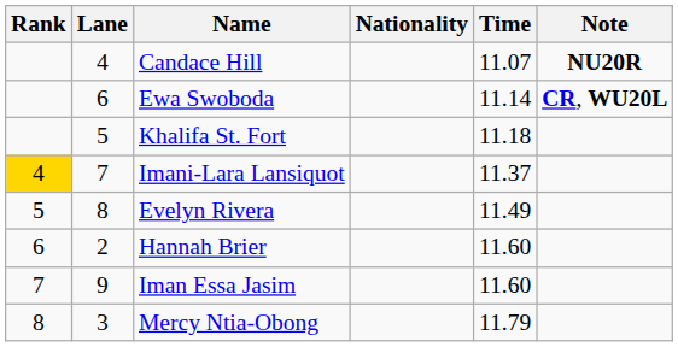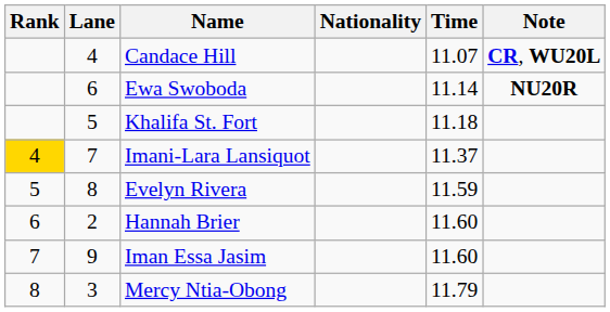Candace Hill | Note: NU20R -> CR, WU20L
Ewa Swoboda | Note: CR, WU20L -> NU20R
Evelyn Rivera | Time: 11.49 -> 11.59
